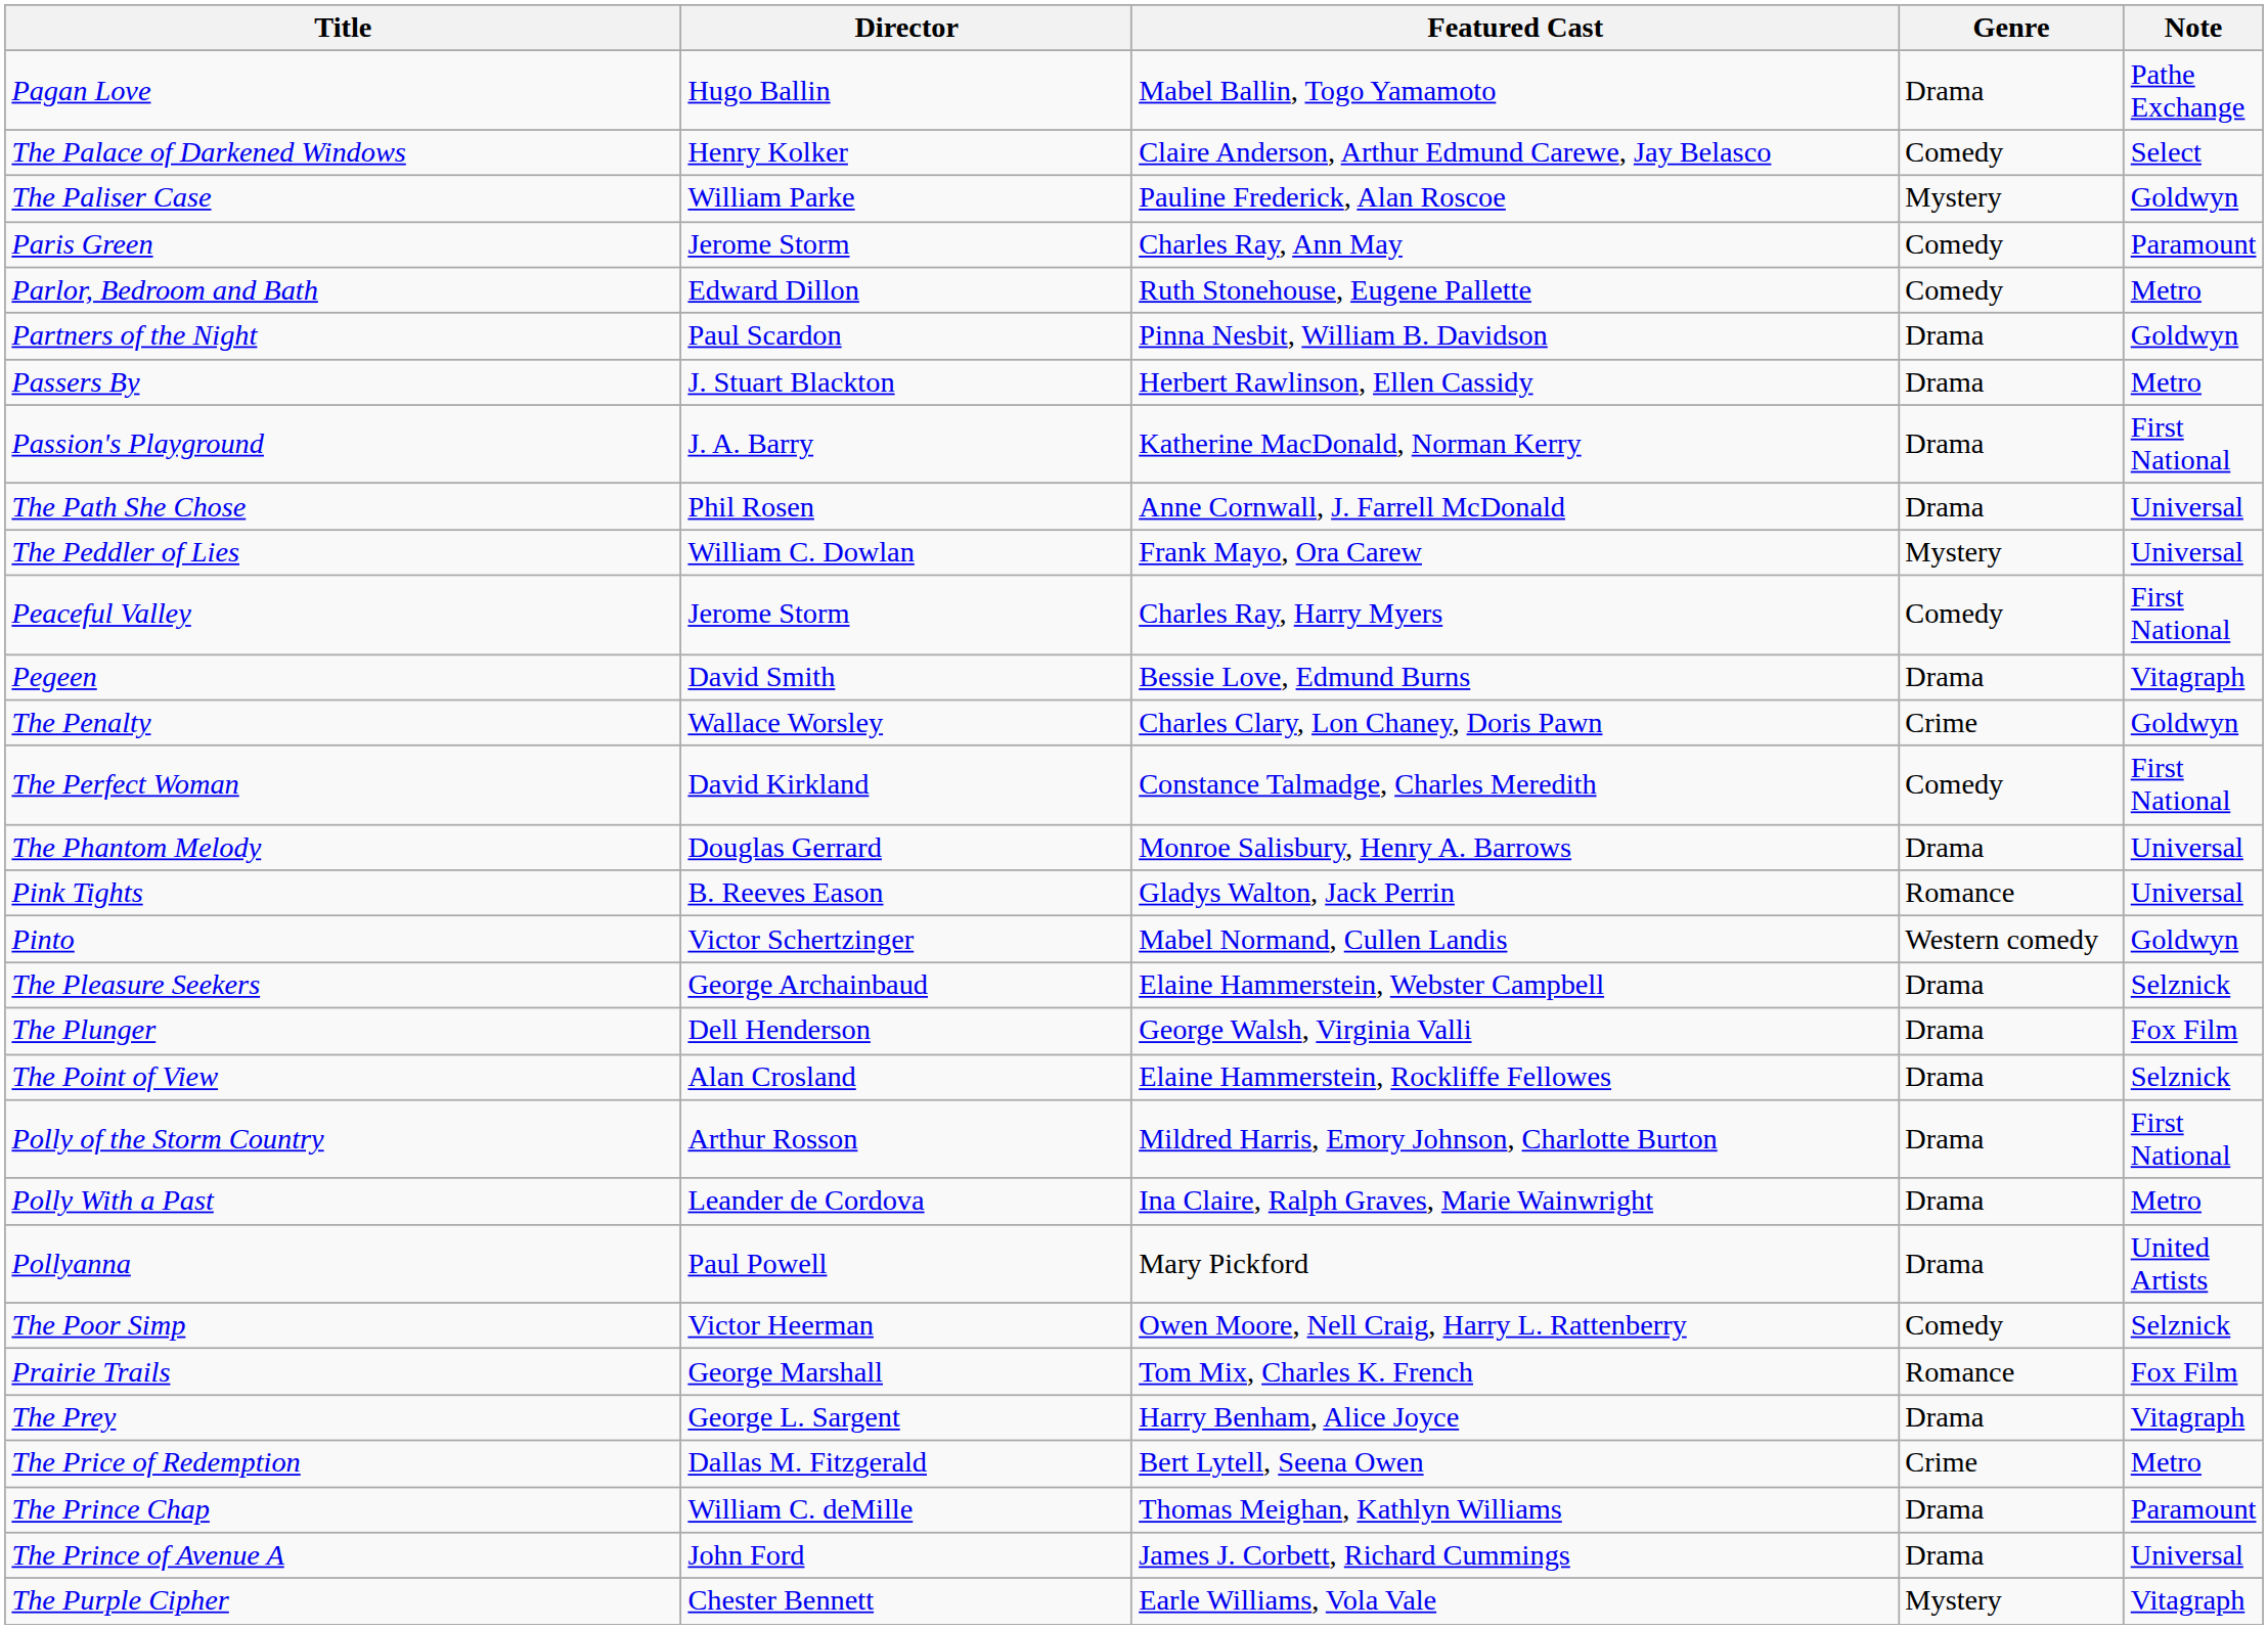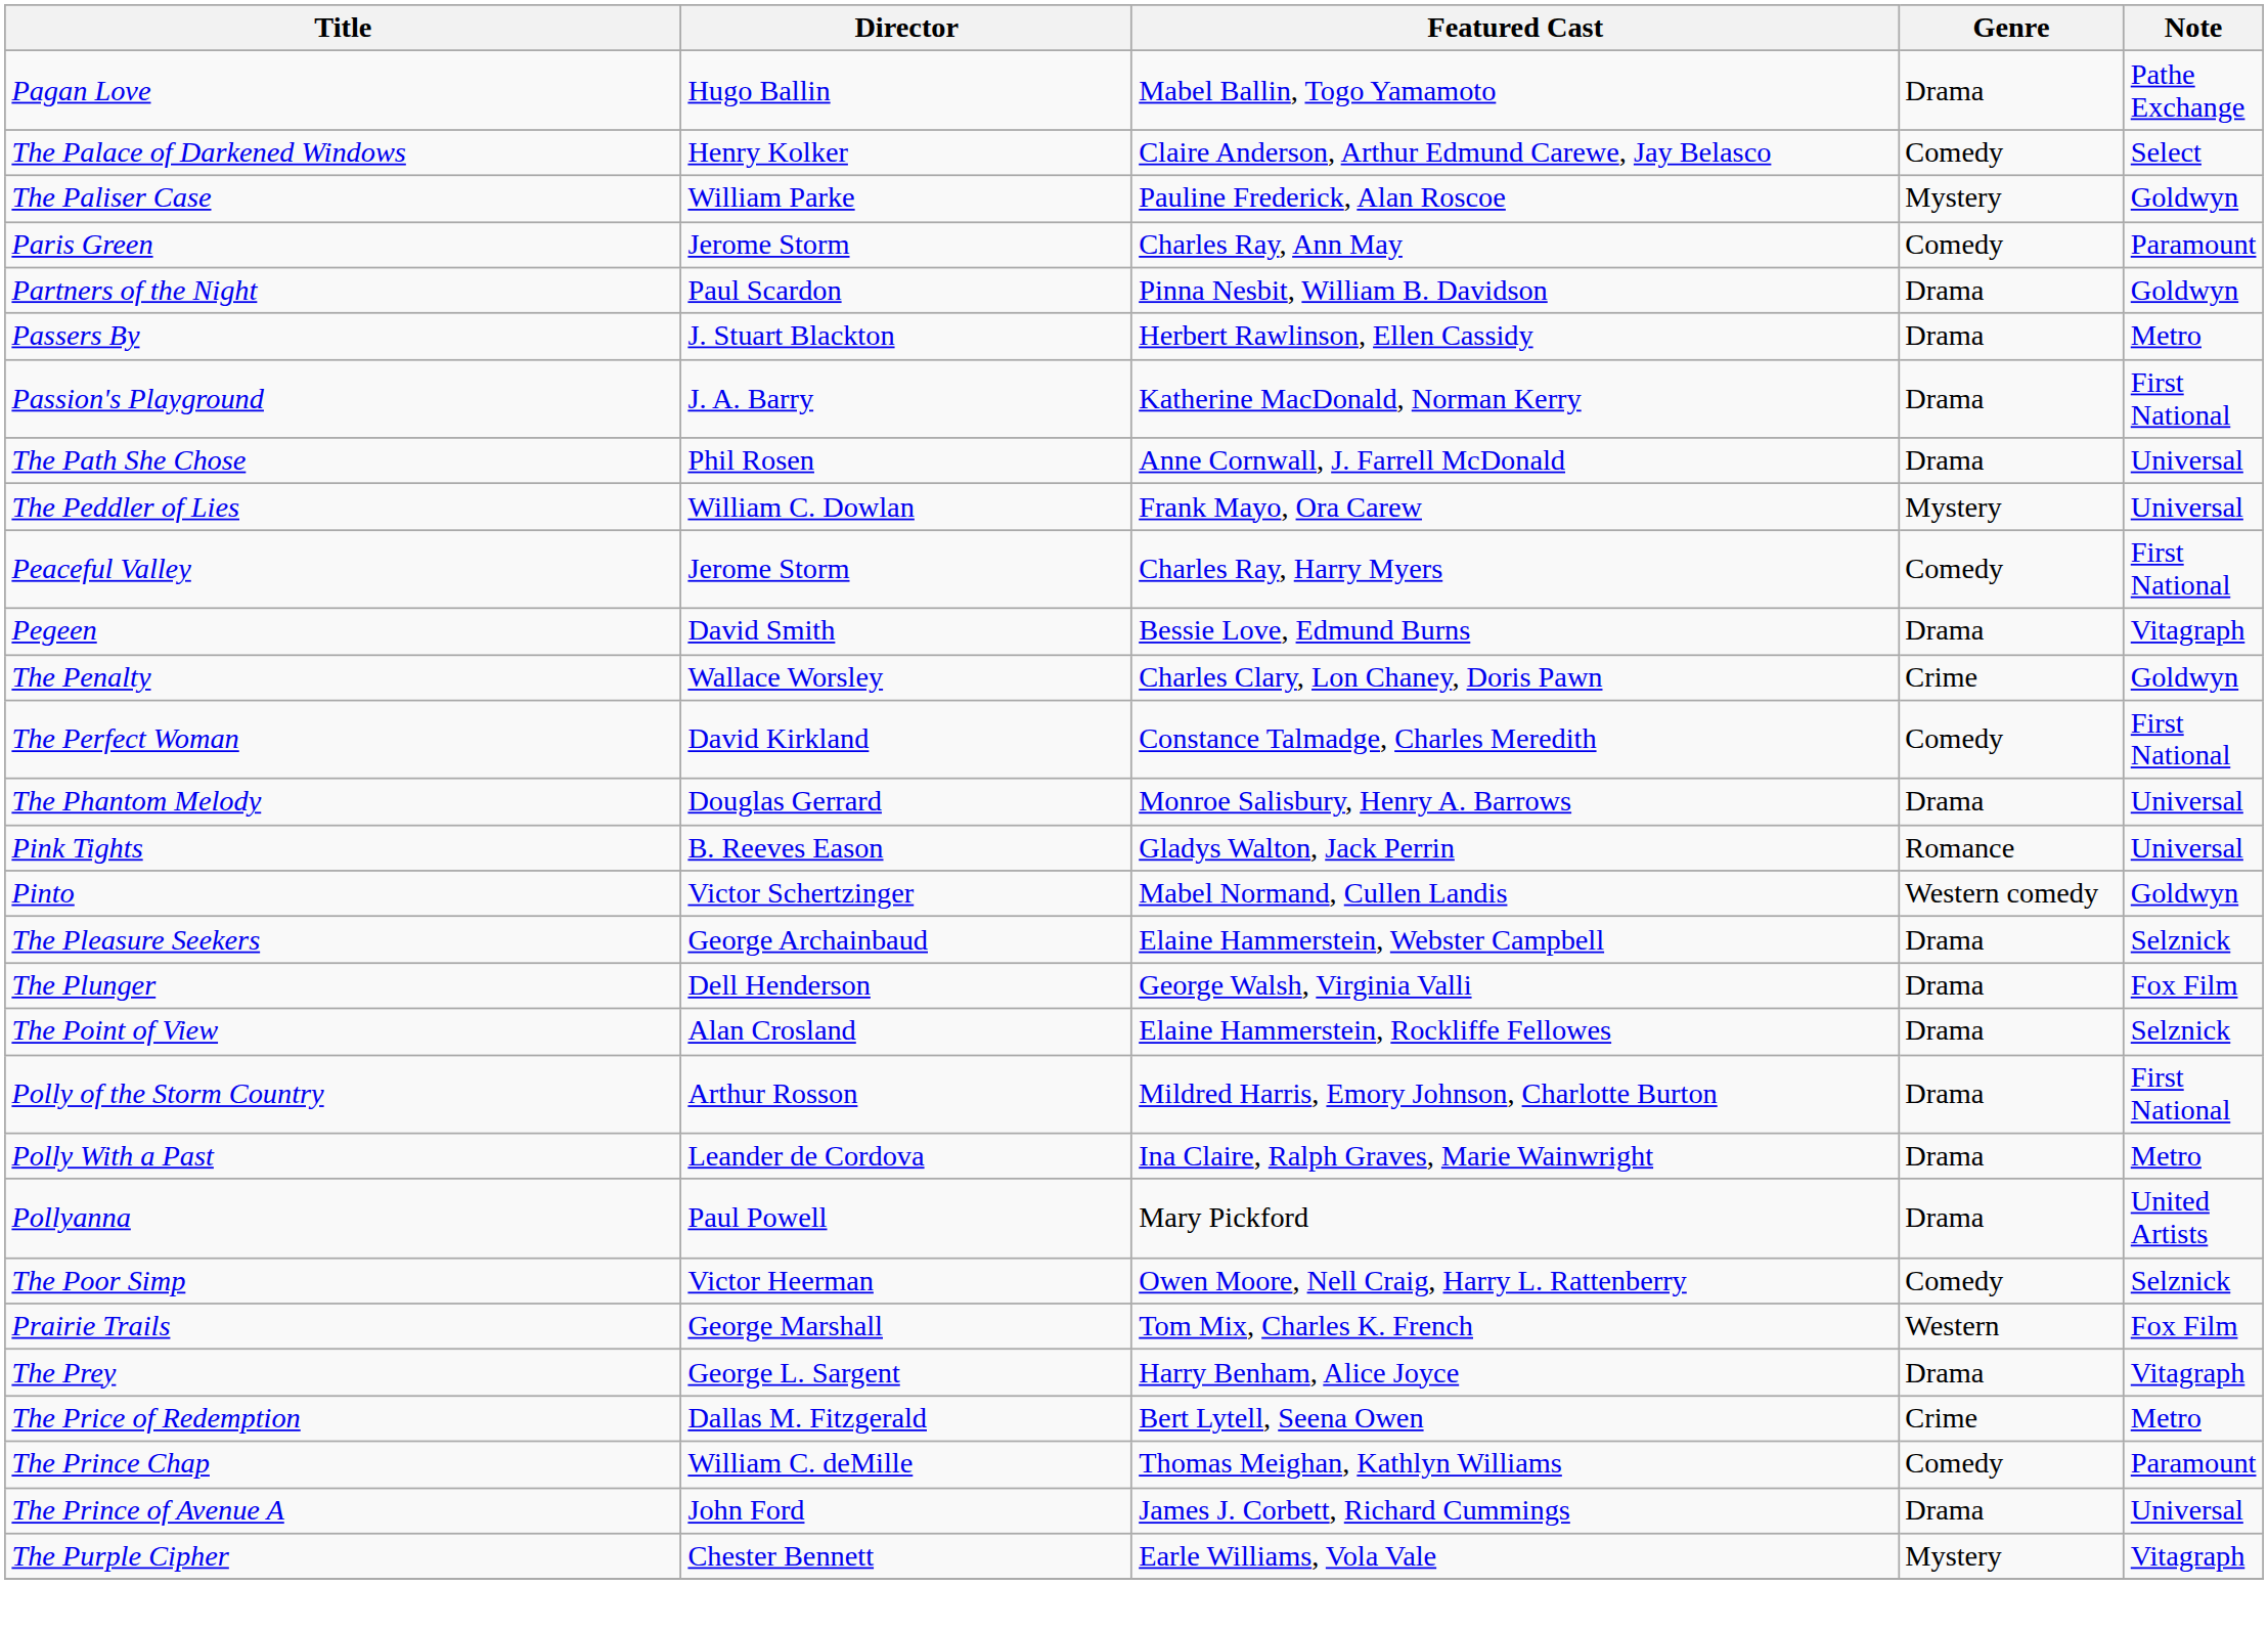- row: Parlor, Bedroom and Bath | Edward Dillon | Ruth Stonehouse, Eugene Pallette | Comedy | Metro
Prairie Trails | Genre: Romance -> Western
The Prince Chap | Genre: Drama -> Comedy
